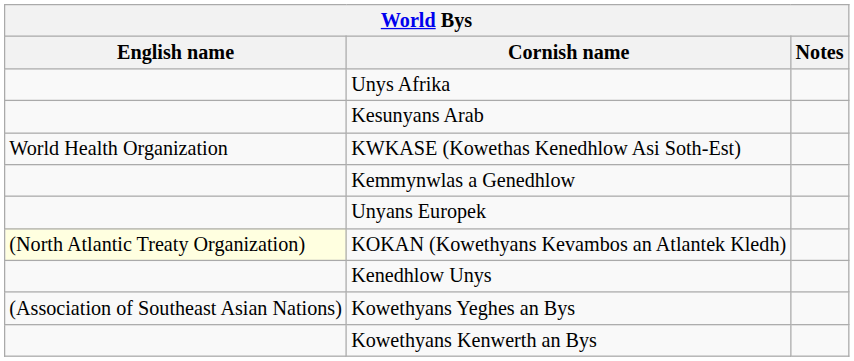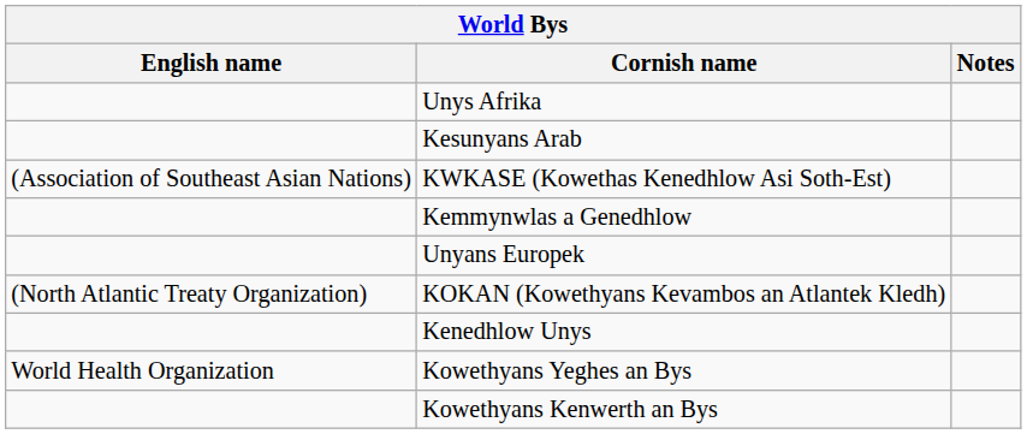KWKASE (Kowethas Kenedhlow Asi Soth-Est) | English name: World Health Organization -> (Association of Southeast Asian Nations)
KOKAN (Kowethyans Kevambos an Atlantek Kledh) | English name: lightyellow background -> no background
Kowethyans Yeghes an Bys | English name: (Association of Southeast Asian Nations) -> World Health Organization
